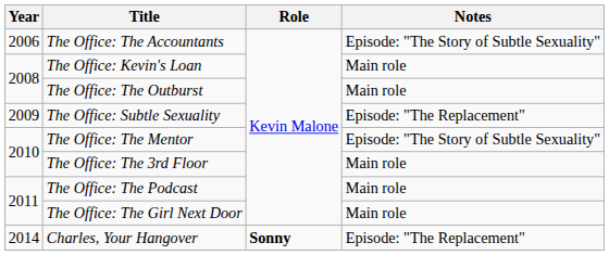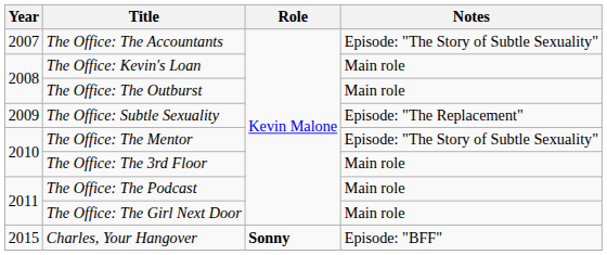The Office: The Accountants | Year: 2006 -> 2007
Charles, Your Hangover | Year: 2014 -> 2015
Charles, Your Hangover | Notes: Episode: "The Replacement" -> Episode: "BFF"
